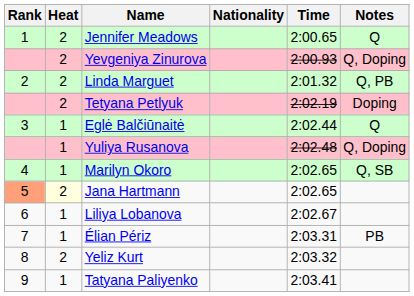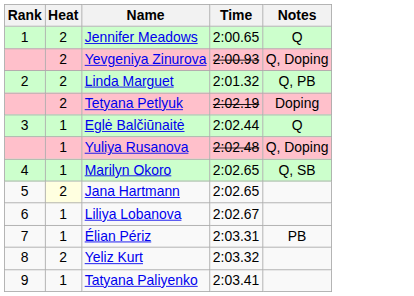- column: Nationality
Jana Hartmann | Rank: lightsalmon background -> no background
